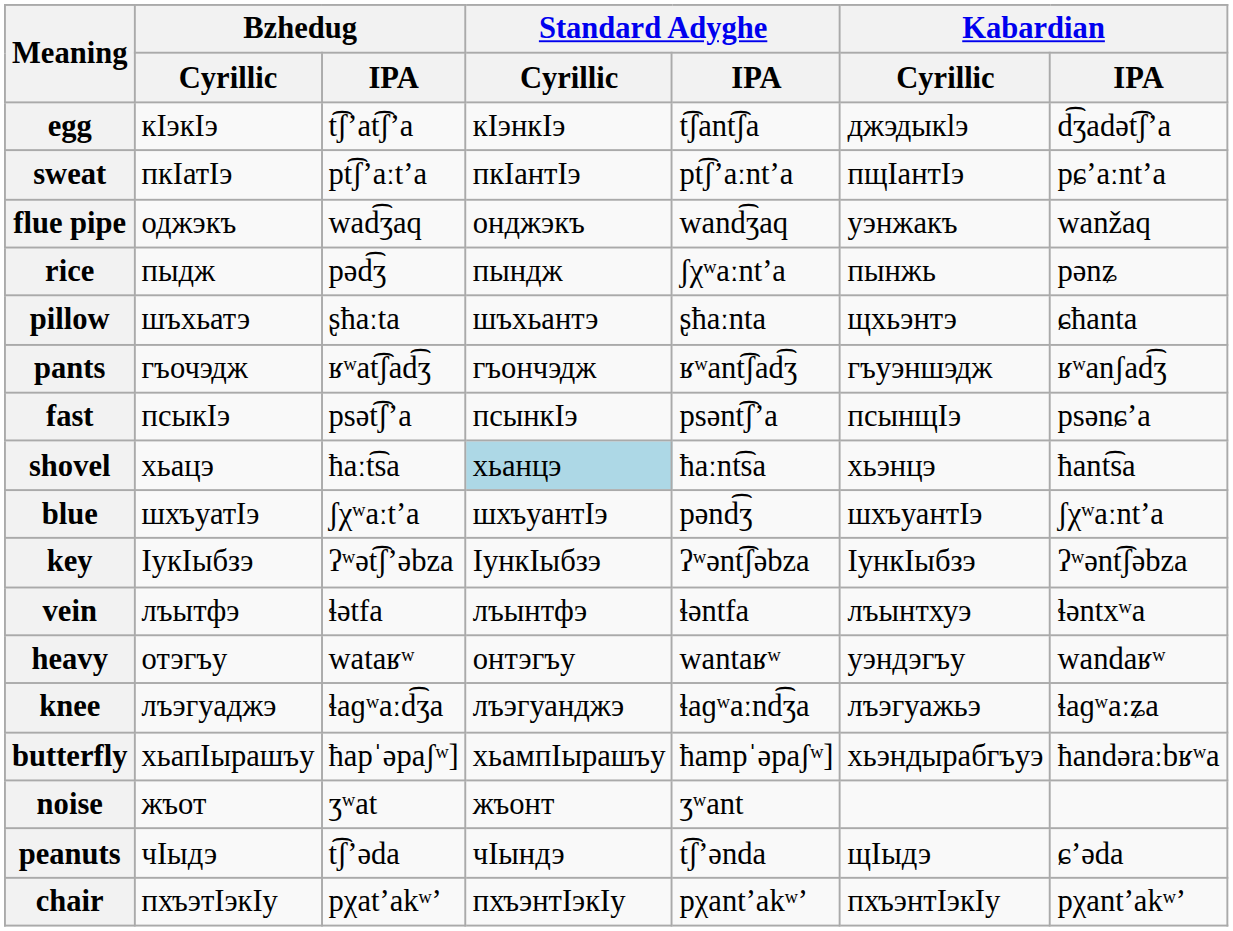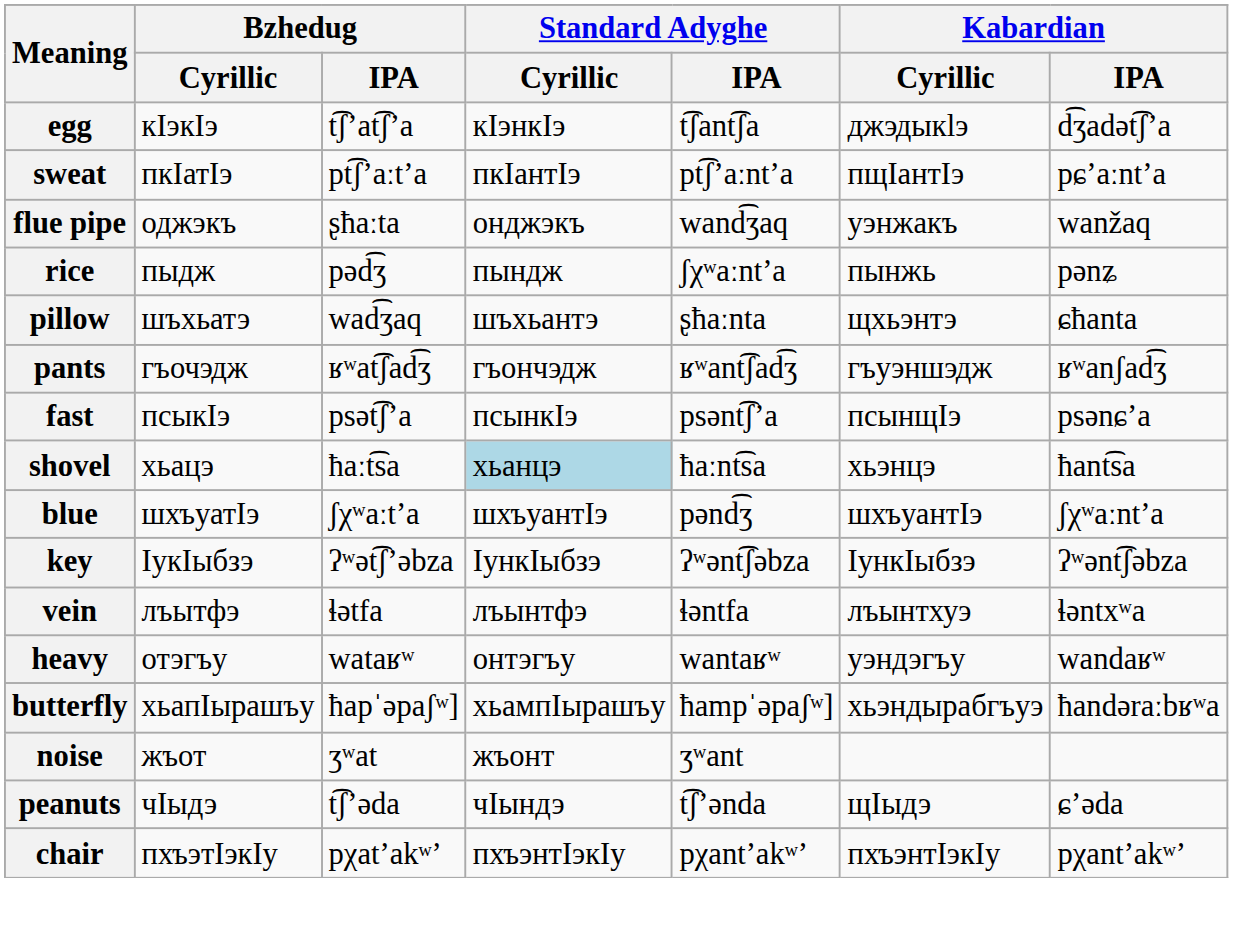flue pipe | Bzhedug / IPA: wad͡ʒaq -> ʂħaːta
pillow | Bzhedug / IPA: ʂħaːta -> wad͡ʒaq
- row: knee | лъэгуаджэ | ɬaɡʷaːd͡ʒa | лъэгуанджэ | ɬaɡʷaːnd͡ʒa | лъэгуажьэ | ɬaɡʷaːʑa
